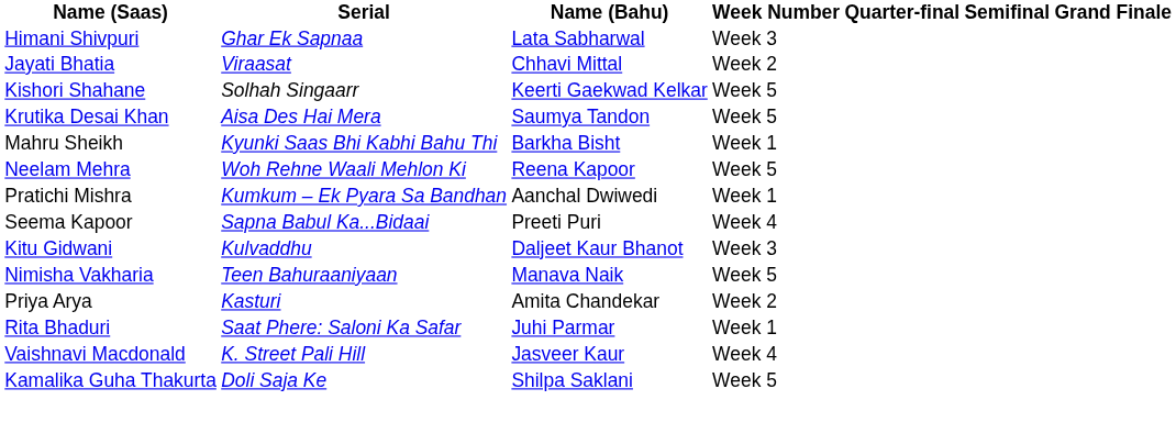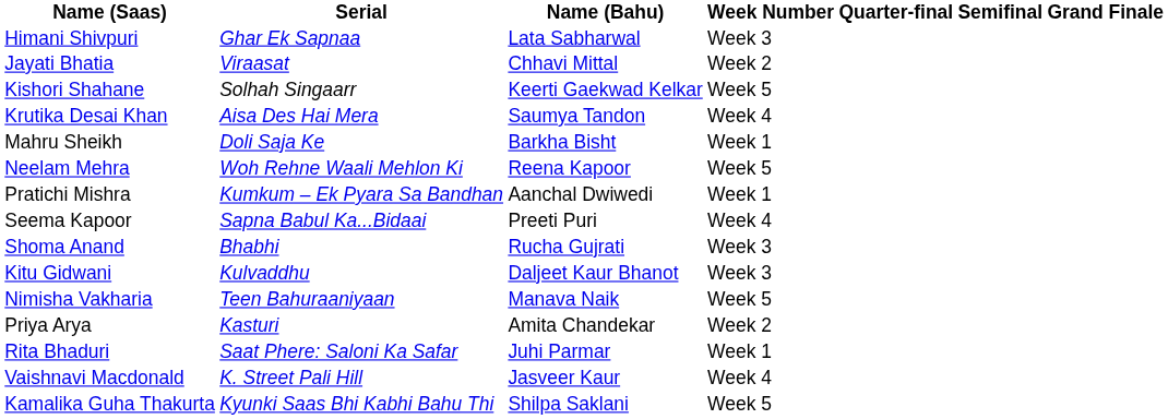Krutika Desai Khan | Week Number: Week 5 -> Week 4
Mahru Sheikh | Serial: Kyunki Saas Bhi Kabhi Bahu Thi -> Doli Saja Ke
+ row: Shoma Anand | Bhabhi | Rucha Gujrati | Week 3
Kamalika Guha Thakurta | Serial: Doli Saja Ke -> Kyunki Saas Bhi Kabhi Bahu Thi
